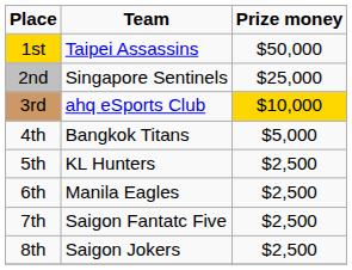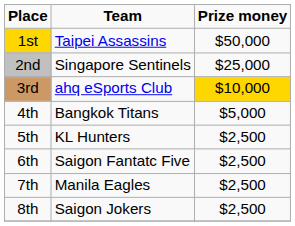6th | Team: Manila Eagles -> Saigon Fantatc Five
7th | Team: Saigon Fantatc Five -> Manila Eagles
